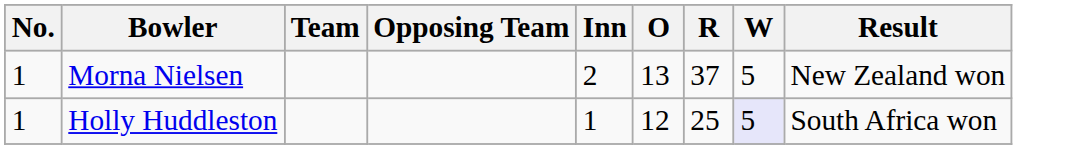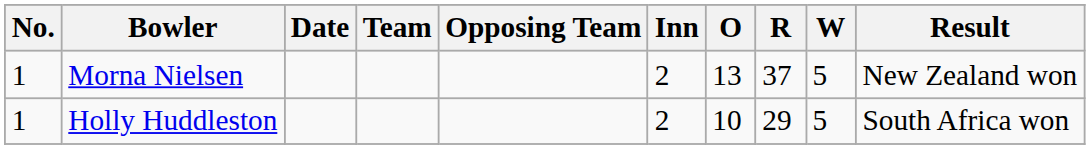+ column: Date
Holly Huddleston | Inn: 1 -> 2
Holly Huddleston | O: 12 -> 10
Holly Huddleston | R: 25 -> 29
Holly Huddleston | W: lavender background -> no background
